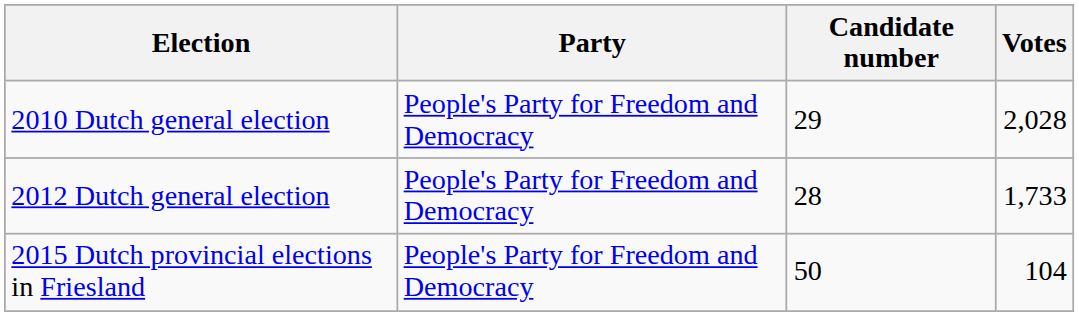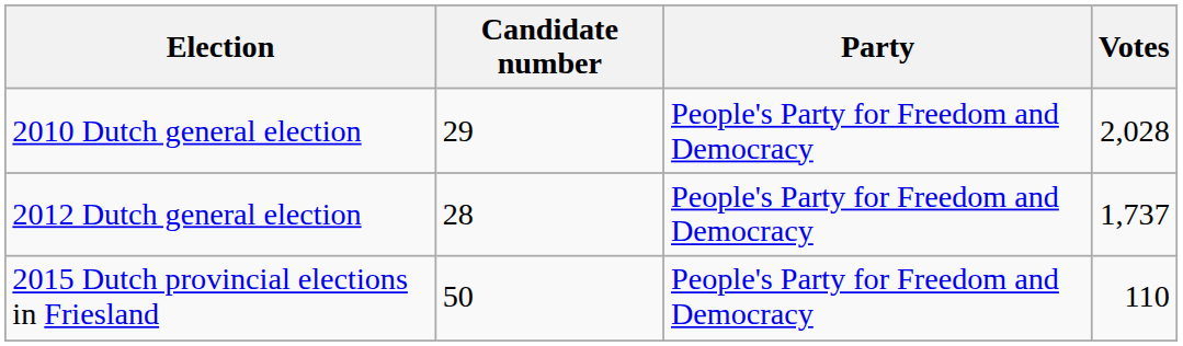columns swapped: Party <-> Candidate number
2012 Dutch general election | Votes: 1,733 -> 1,737
2015 Dutch provincial elections in Friesland | Votes: 104 -> 110
